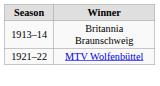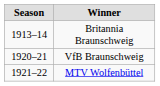+ row: 1920–21 | VfB Braunschweig
